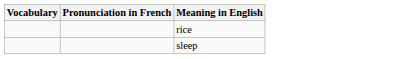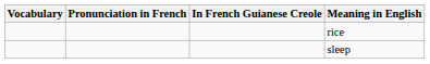+ column: In French Guianese Creole
